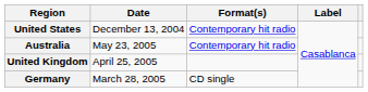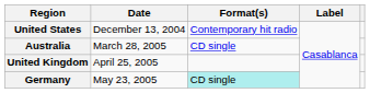Australia | Date: May 23, 2005 -> March 28, 2005
Australia | Format(s): Contemporary hit radio -> CD single
Germany | Date: March 28, 2005 -> May 23, 2005
Germany | Format(s): no background -> paleturquoise background
